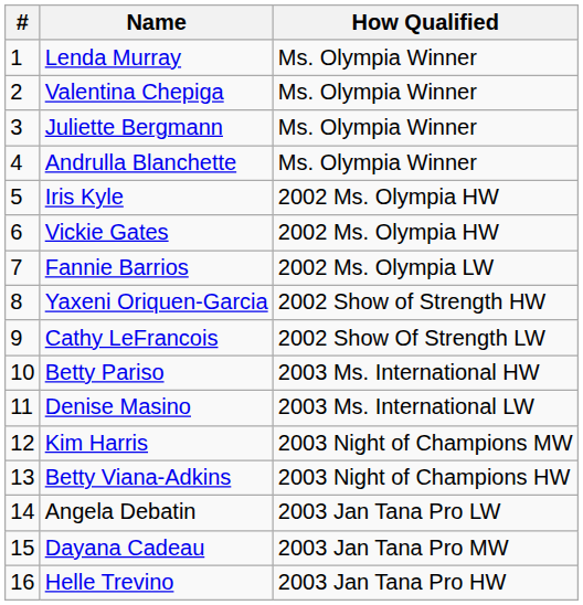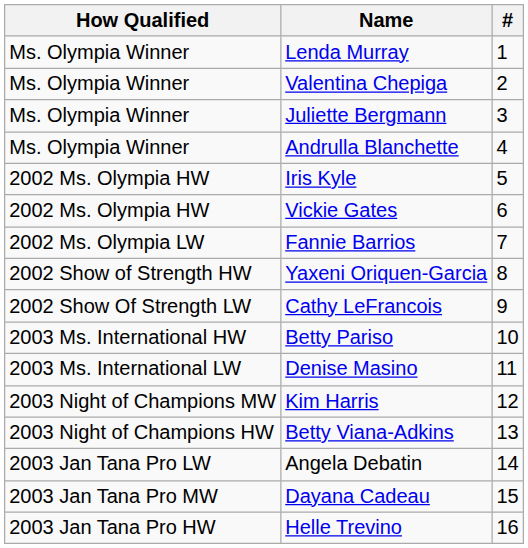columns swapped: # <-> How Qualified
